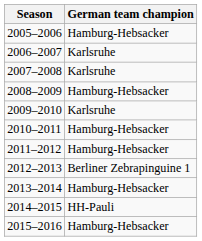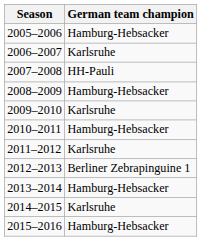2007–2008 | German team champion: Karlsruhe -> HH-Pauli
2011–2012 | German team champion: Hamburg-Hebsacker -> Karlsruhe
2014–2015 | German team champion: HH-Pauli -> Karlsruhe
